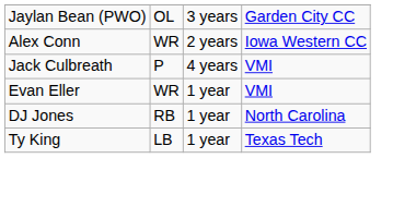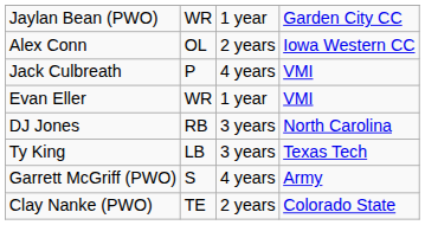Jaylan Bean (PWO) | column 2: OL -> WR
Jaylan Bean (PWO) | column 3: 3 years -> 1 year
Alex Conn | column 2: WR -> OL
DJ Jones | column 3: 1 year -> 3 years
Ty King | column 3: 1 year -> 3 years
+ row: Garrett McGriff (PWO) | S | 4 years | Army
+ row: Clay Nanke (PWO) | TE | 2 years | Colorado State
